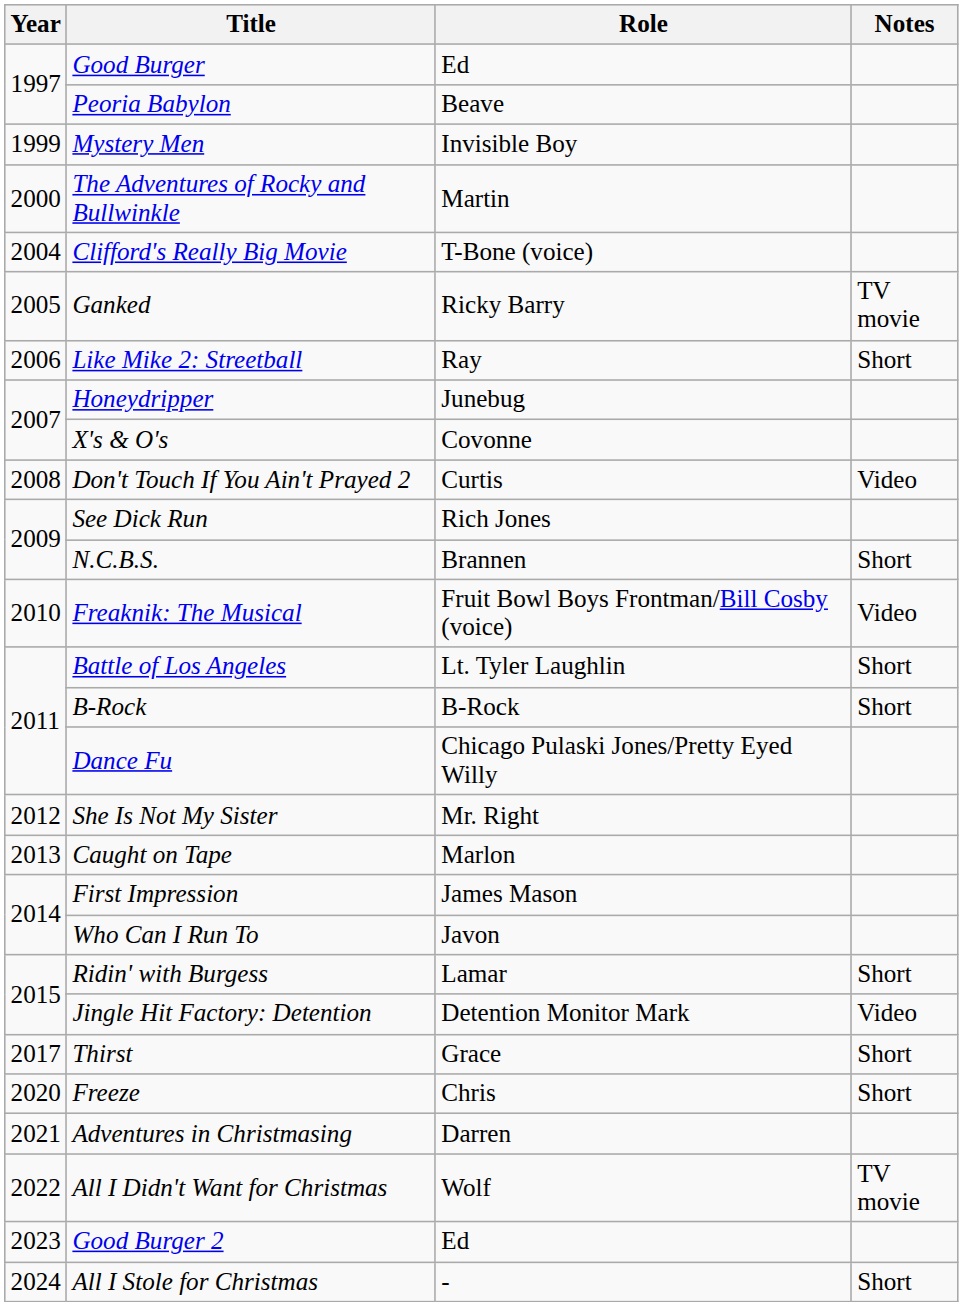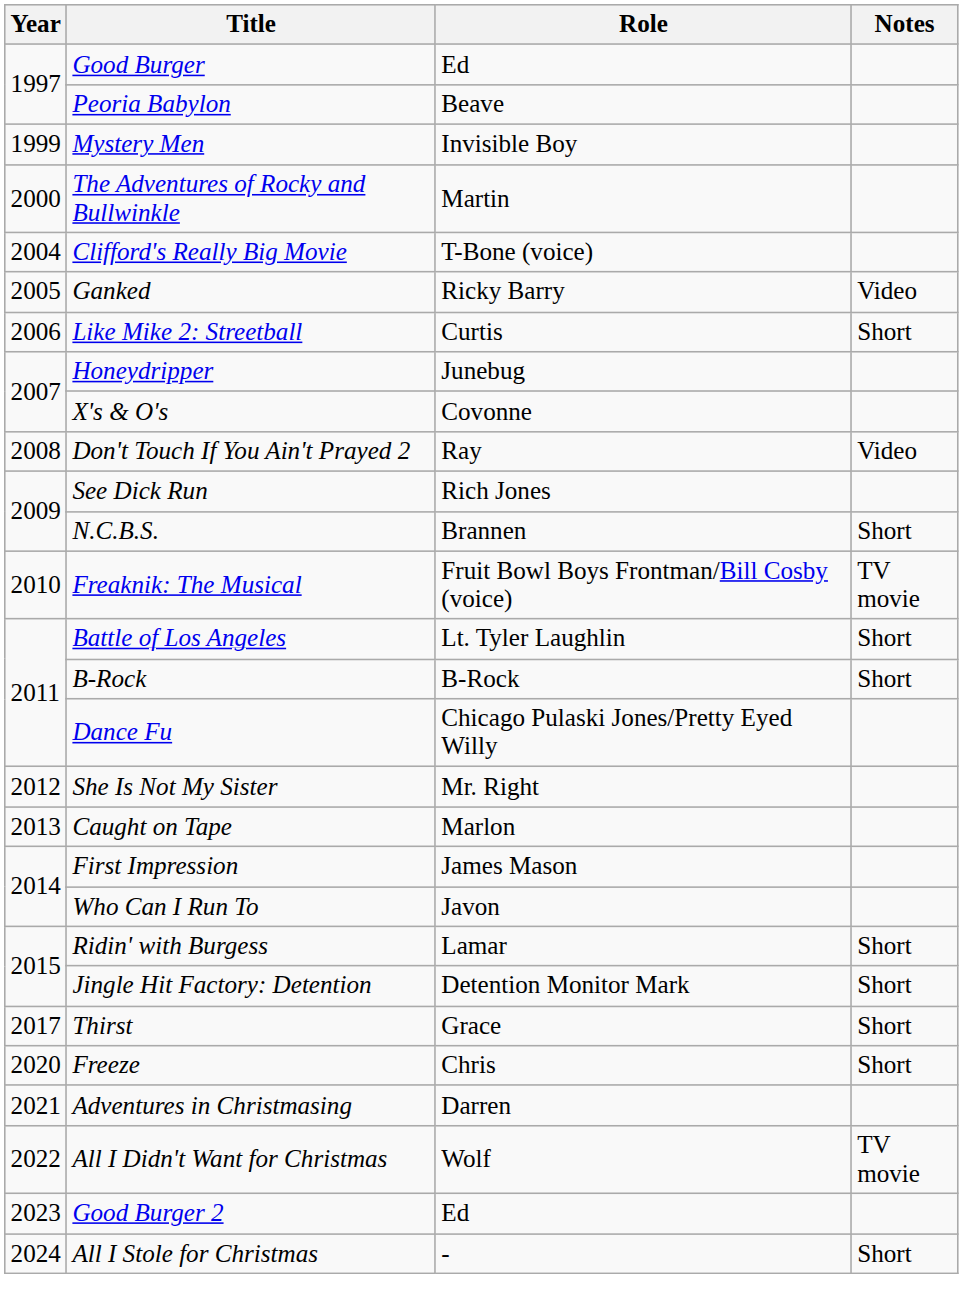Ganked | Notes: TV movie -> Video
Like Mike 2: Streetball | Role: Ray -> Curtis
Don't Touch If You Ain't Prayed 2 | Role: Curtis -> Ray
Freaknik: The Musical | Notes: Video -> TV movie
Jingle Hit Factory: Detention | Notes: Video -> Short
